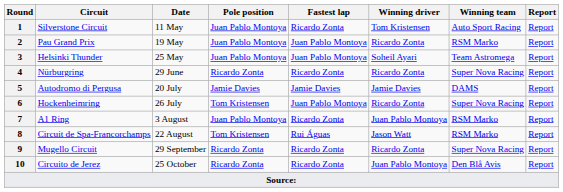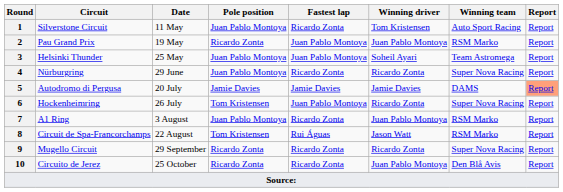2 | Pole position: Juan Pablo Montoya -> Ricardo Zonta
2 | Winning driver: Ricardo Zonta -> Juan Pablo Montoya
4 | Pole position: Ricardo Zonta -> Juan Pablo Montoya
5 | Report: no background -> lightsalmon background
